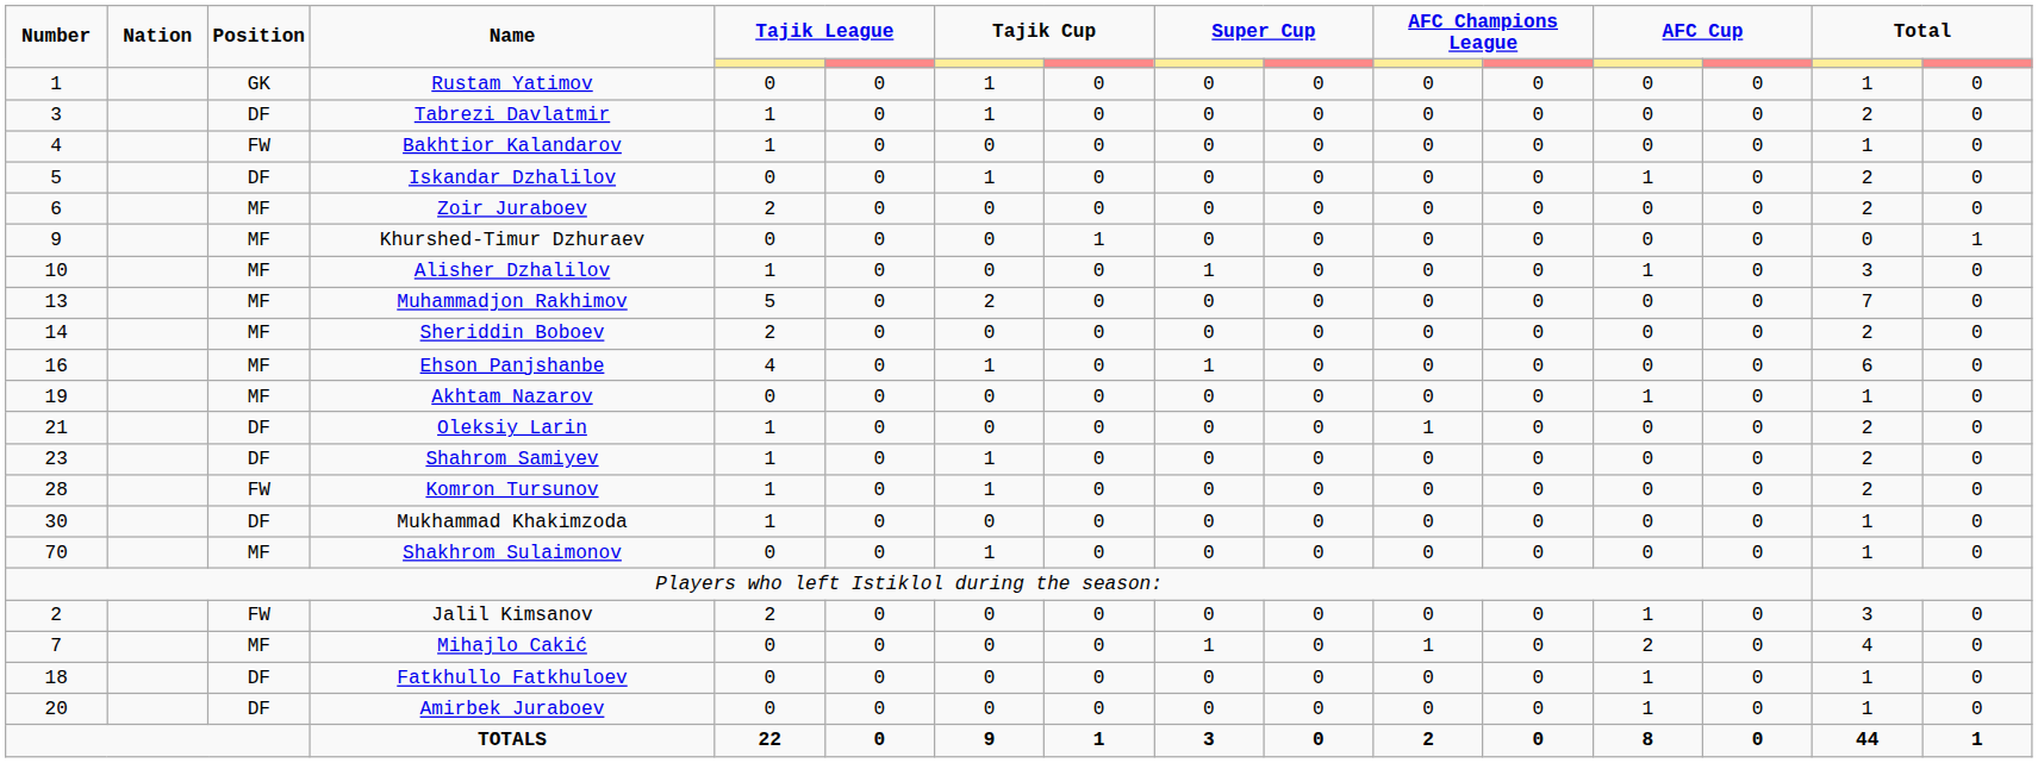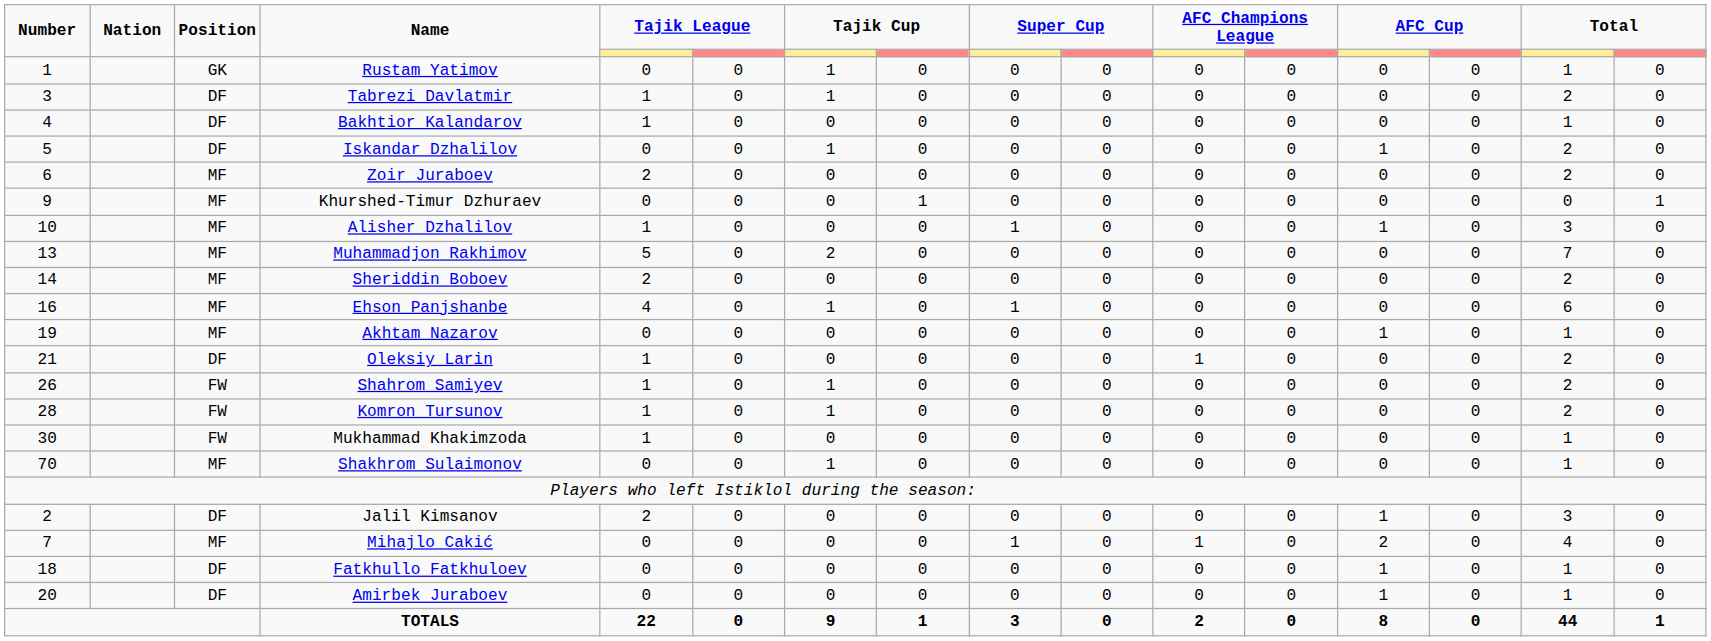Bakhtior Kalandarov | Position: FW -> DF
Shahrom Samiyev | Number: 23 -> 26
Shahrom Samiyev | Position: DF -> FW
Mukhammad Khakimzoda | Position: DF -> FW
Jalil Kimsanov | Position: FW -> DF
